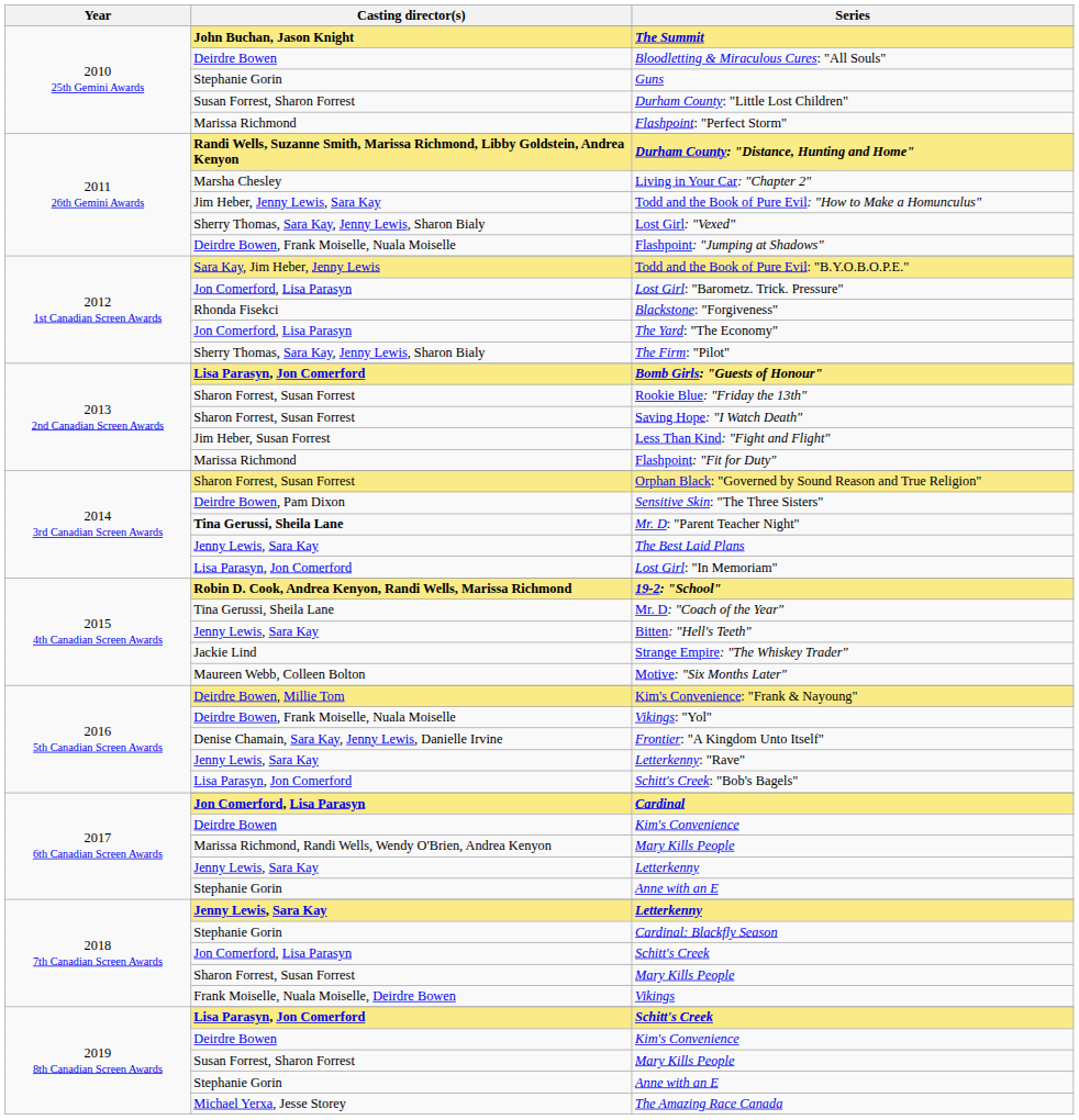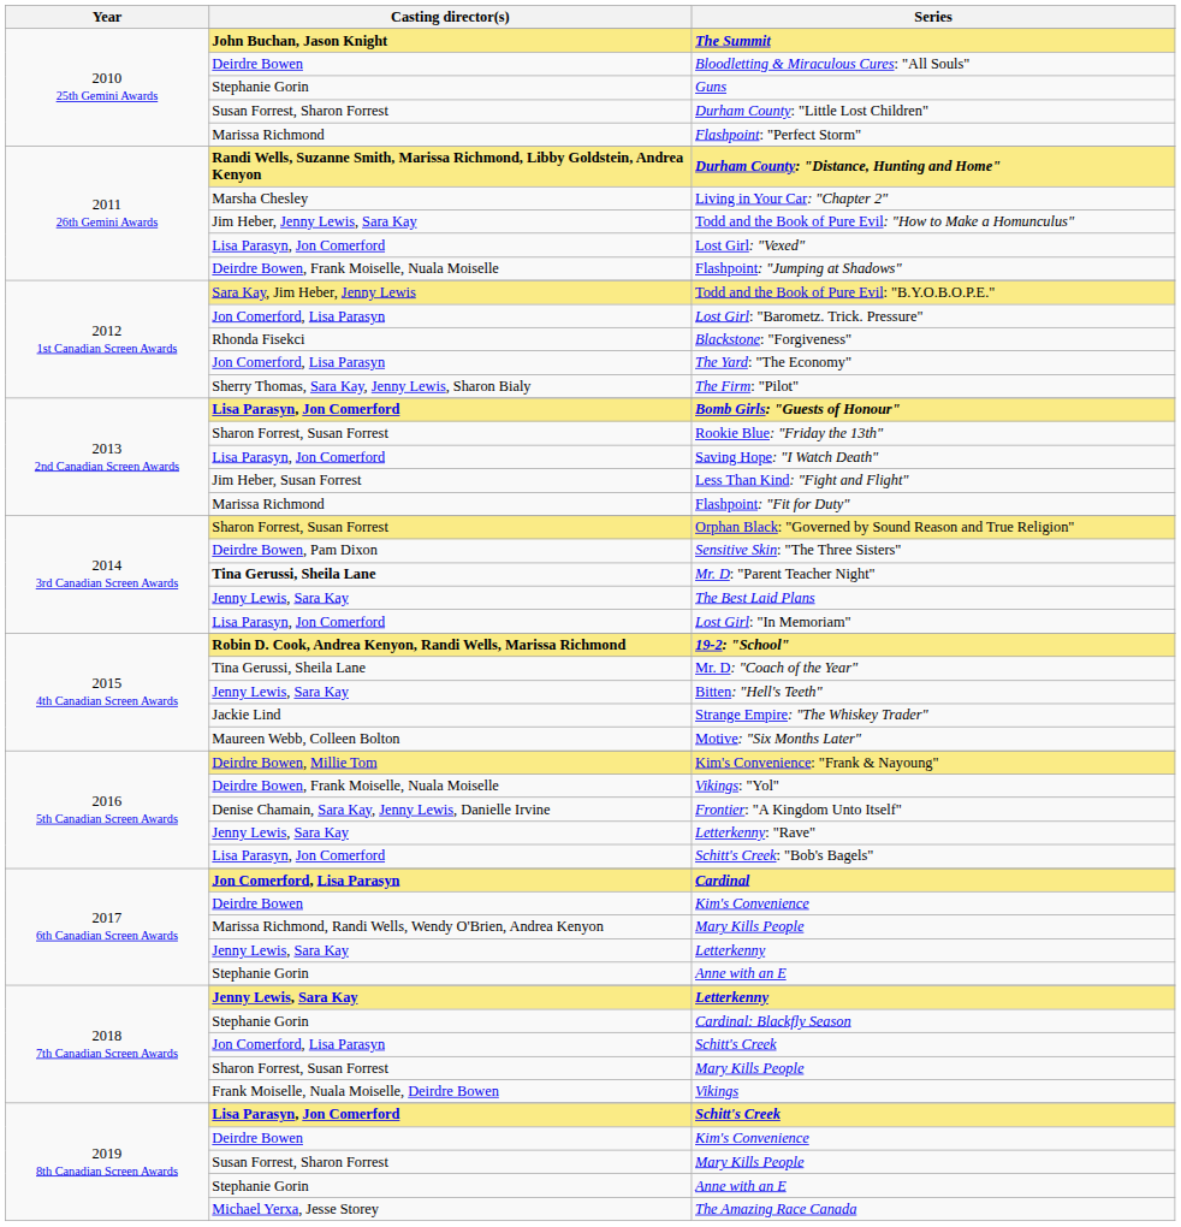Lost Girl: "Vexed" | Casting director(s): Sherry Thomas, Sara Kay, Jenny Lewis, Sharon Bialy -> Lisa Parasyn, Jon Comerford
Saving Hope: "I Watch Death" | Casting director(s): Sharon Forrest, Susan Forrest -> Lisa Parasyn, Jon Comerford
